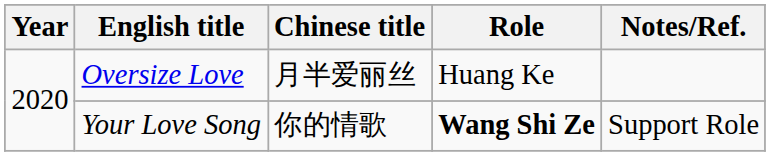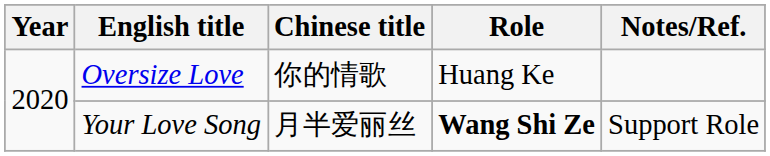Oversize Love | Chinese title: 月半爱丽丝 -> 你的情歌
Your Love Song | Chinese title: 你的情歌 -> 月半爱丽丝
